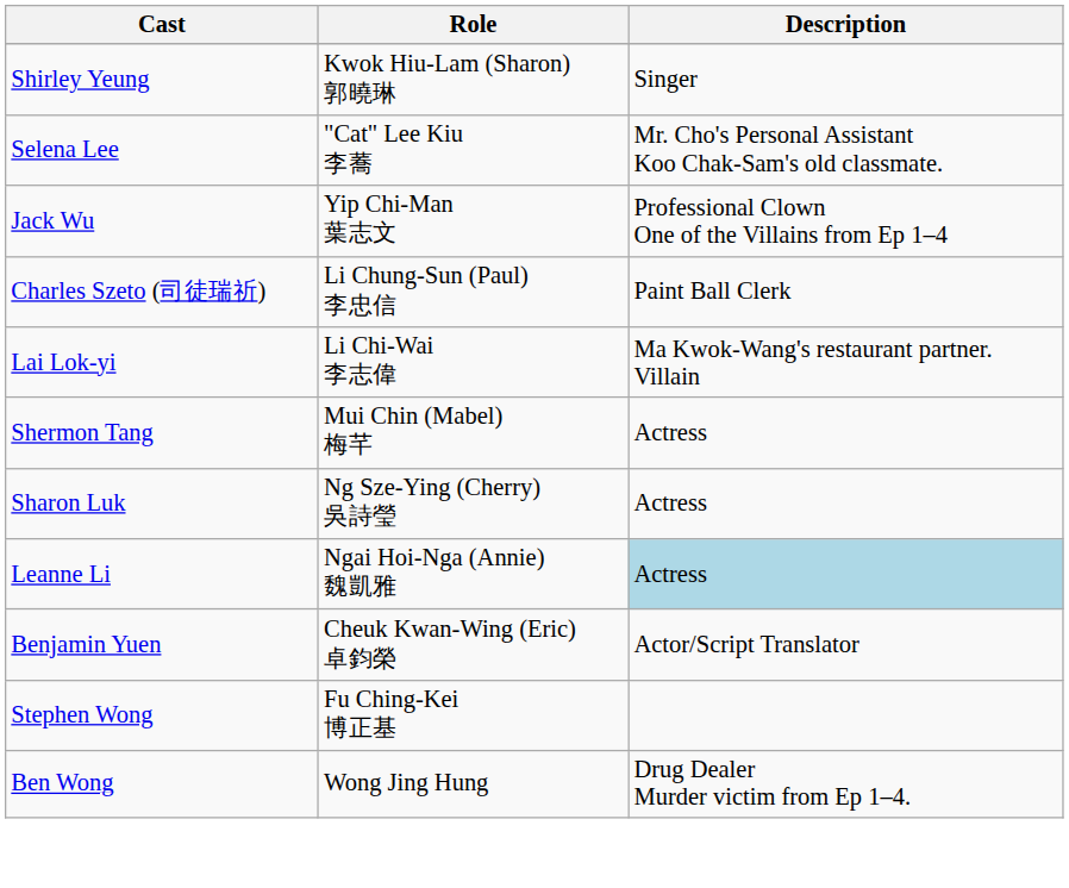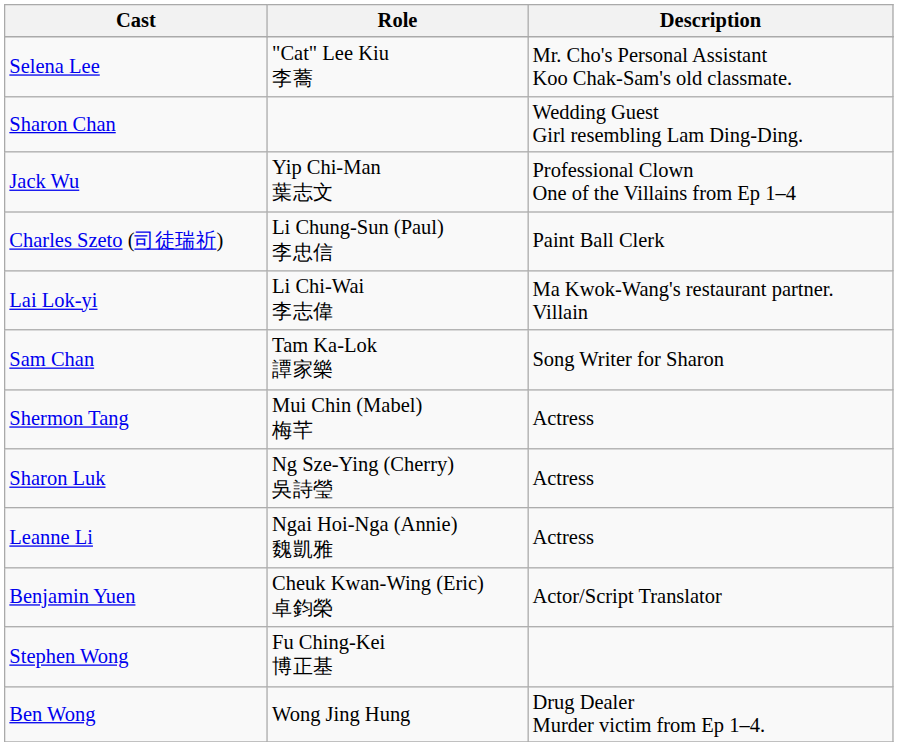- row: Shirley Yeung | Kwok Hiu-Lam (Sharon) 郭曉琳 | Singer
+ row: Sharon Chan | Wedding Guest Girl resembling Lam Ding-Ding.
+ row: Sam Chan | Tam Ka-Lok 譚家樂 | Song Writer for Sharon
Leanne Li | Description: lightblue background -> no background
